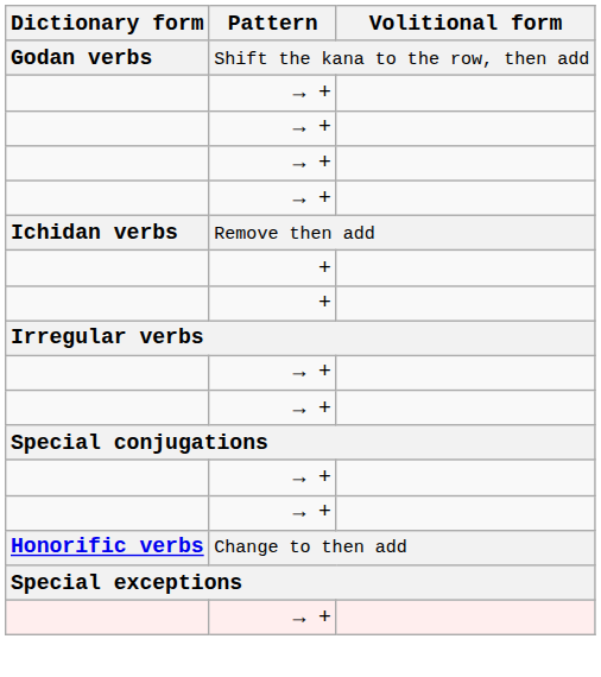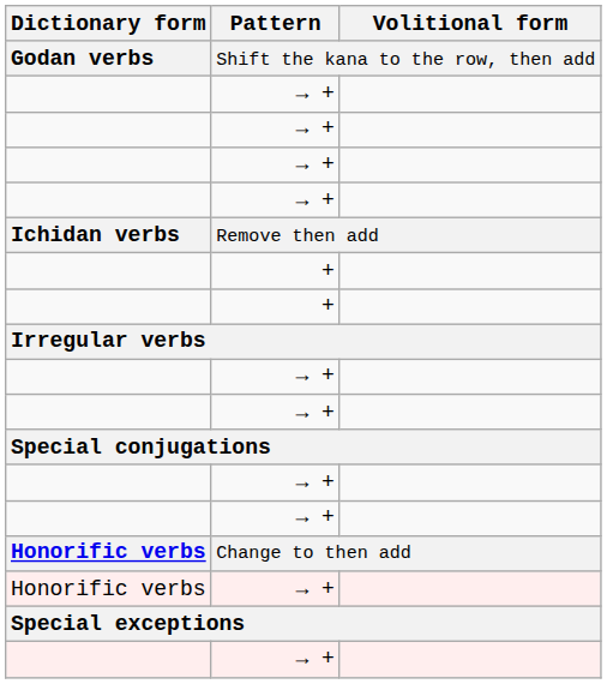+ row: Honorific verbs | → +
